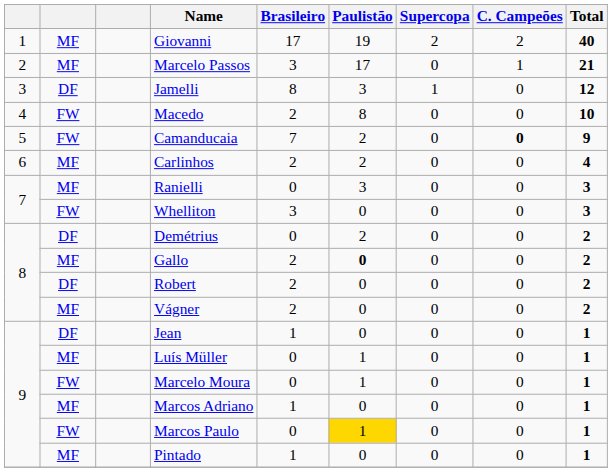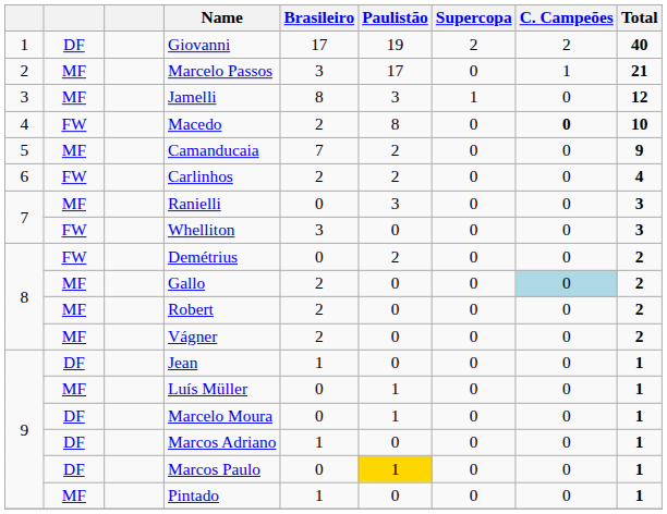Giovanni | column 2: MF -> DF
Jamelli | column 2: DF -> MF
Macedo | C. Campeões: normal -> bold
Camanducaia | column 2: FW -> MF
Camanducaia | C. Campeões: bold -> normal
Carlinhos | column 2: MF -> FW
Demétrius | column 2: DF -> FW
Gallo | Paulistão: bold -> normal
Gallo | C. Campeões: no background -> lightblue background
Robert | column 2: DF -> MF
Marcelo Moura | column 2: FW -> DF
Marcos Adriano | column 2: MF -> DF
Marcos Paulo | column 2: FW -> DF
